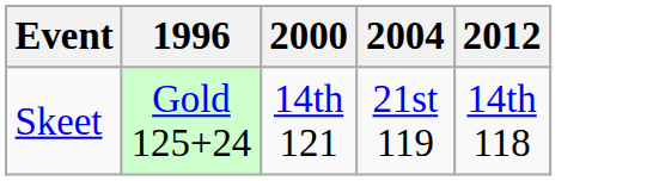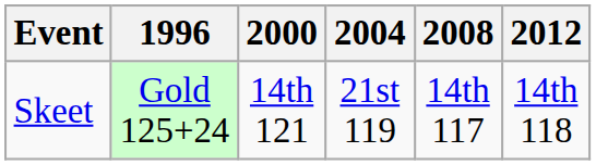+ column: 2008 | 14th 117
